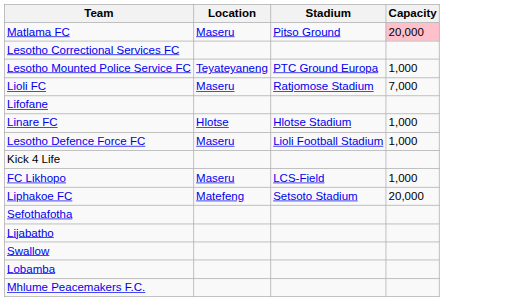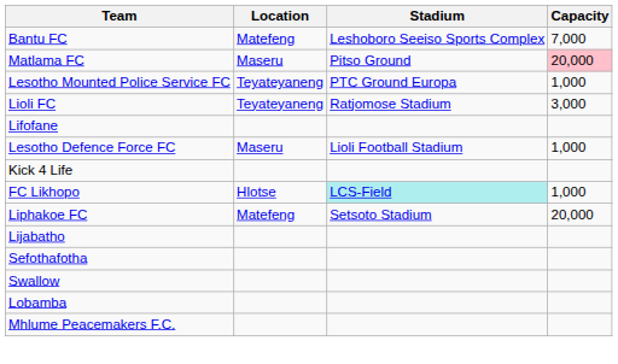+ row: Bantu FC | Matefeng | Leshoboro Seeiso Sports Complex | 7,000
- row: Lesotho Correctional Services FC
Lioli FC | Location: Maseru -> Teyateyaneng
Lioli FC | Capacity: 7,000 -> 3,000
- row: Linare FC | Hlotse | Hlotse Stadium | 1,000
FC Likhopo | Location: Maseru -> Hlotse
FC Likhopo | Stadium: no background -> paleturquoise background
rows swapped: Sefothafotha <-> Lijabatho
